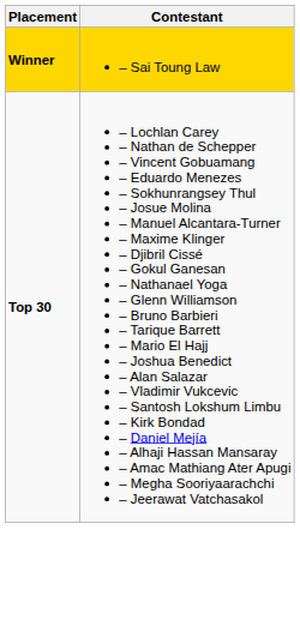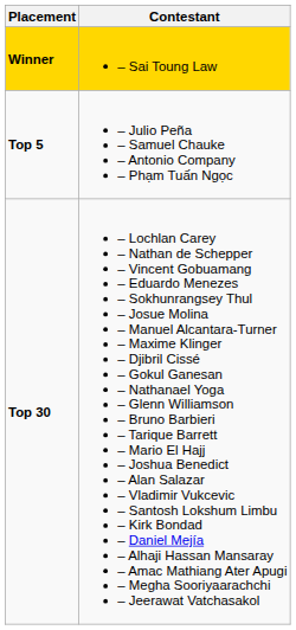+ row: Top 5 | – Julio Peña – Samuel Chauke – Antonio Company – Phạm Tuấn Ngọc
